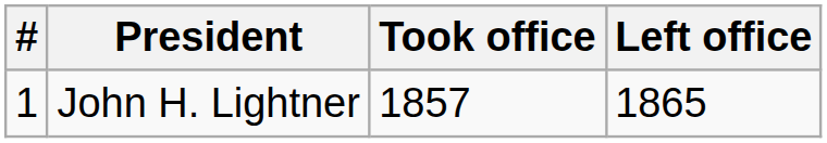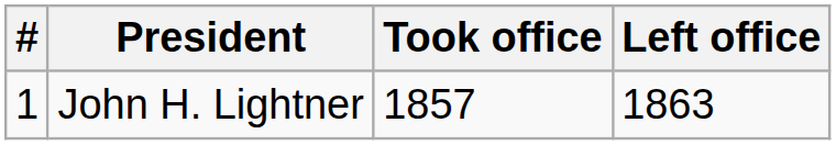John H. Lightner | Left office: 1865 -> 1863
